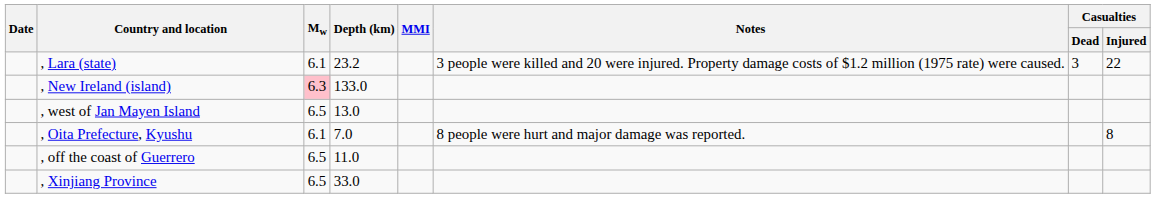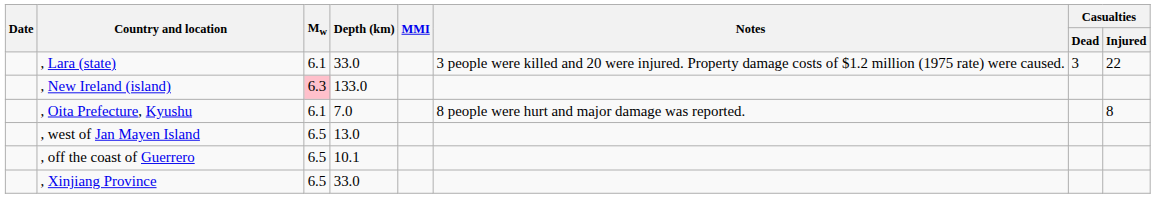, Lara (state) | Depth (km): 23.2 -> 33.0
rows swapped: , west of Jan Mayen Island <-> , Oita Prefecture, Kyushu
, off the coast of Guerrero | Depth (km): 11.0 -> 10.1
